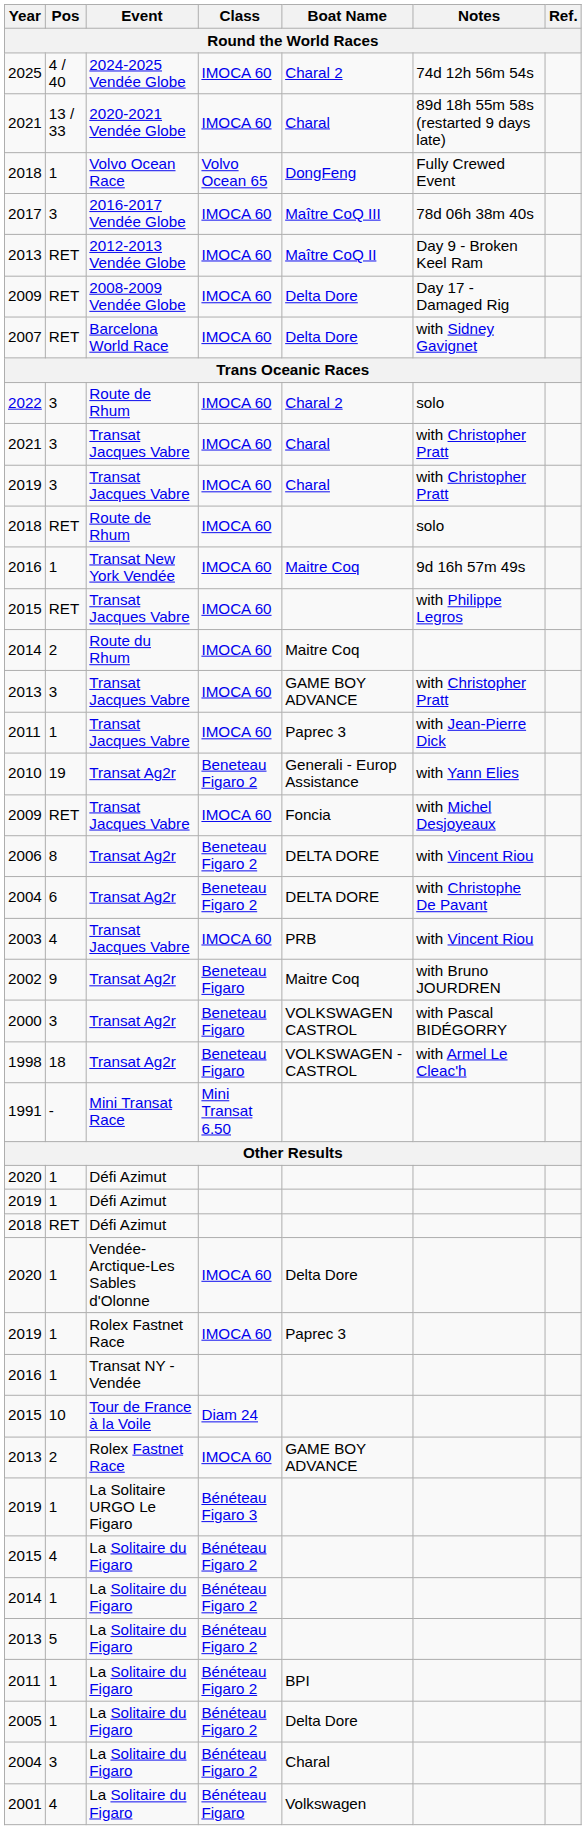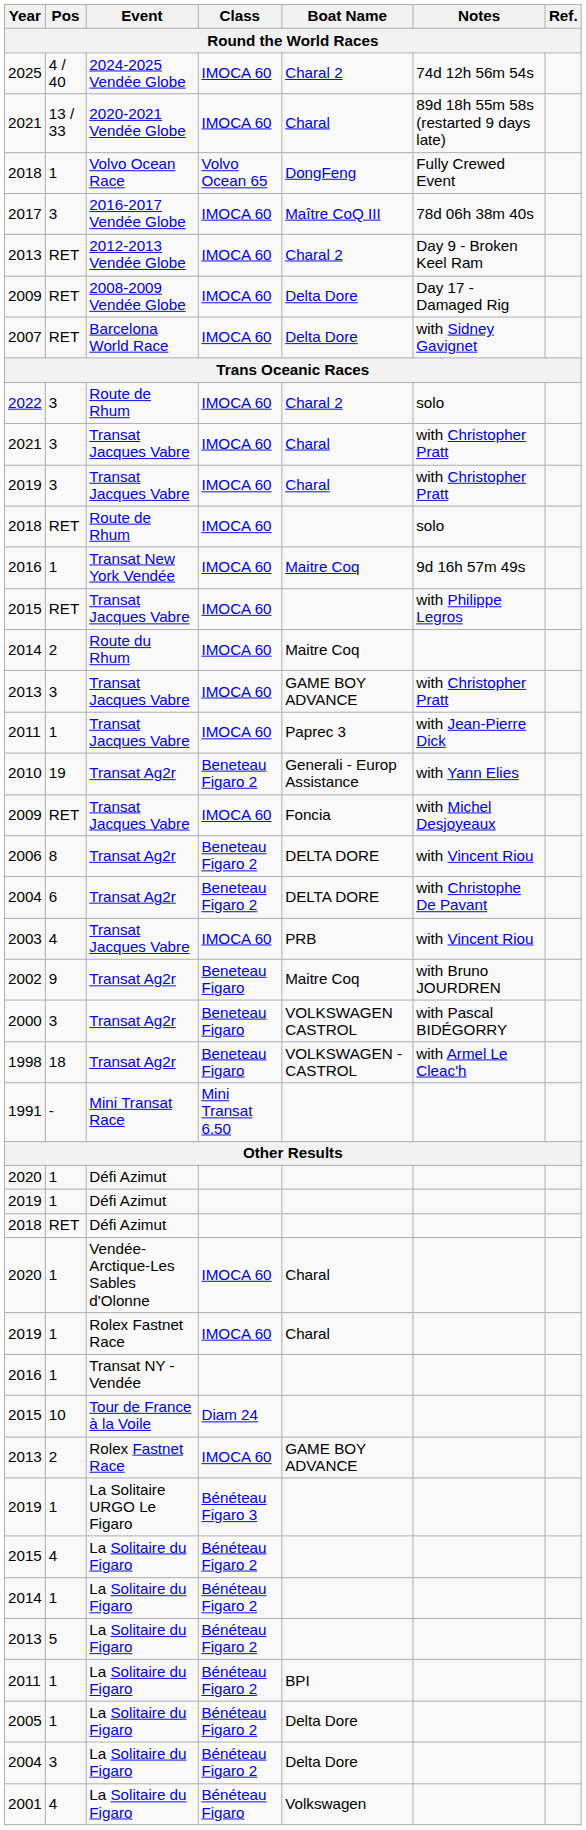2013 / 2012-2013 Vendée Globe | Boat Name: Maître CoQ II -> Charal 2
2020 / Vendée-Arctique-Les Sables d'Olonne | Boat Name: Delta Dore -> Charal
2019 / Rolex Fastnet Race | Boat Name: Paprec 3 -> Charal
2004 / La Solitaire du Figaro | Boat Name: Charal -> Delta Dore
